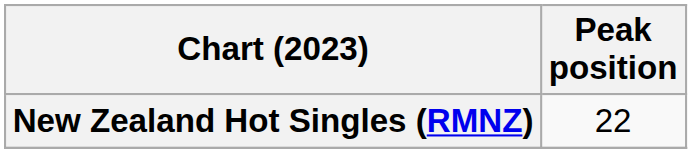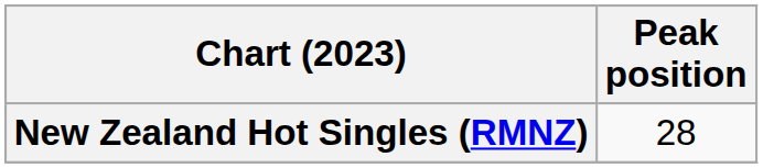New Zealand Hot Singles (RMNZ) | Peak position: 22 -> 28
